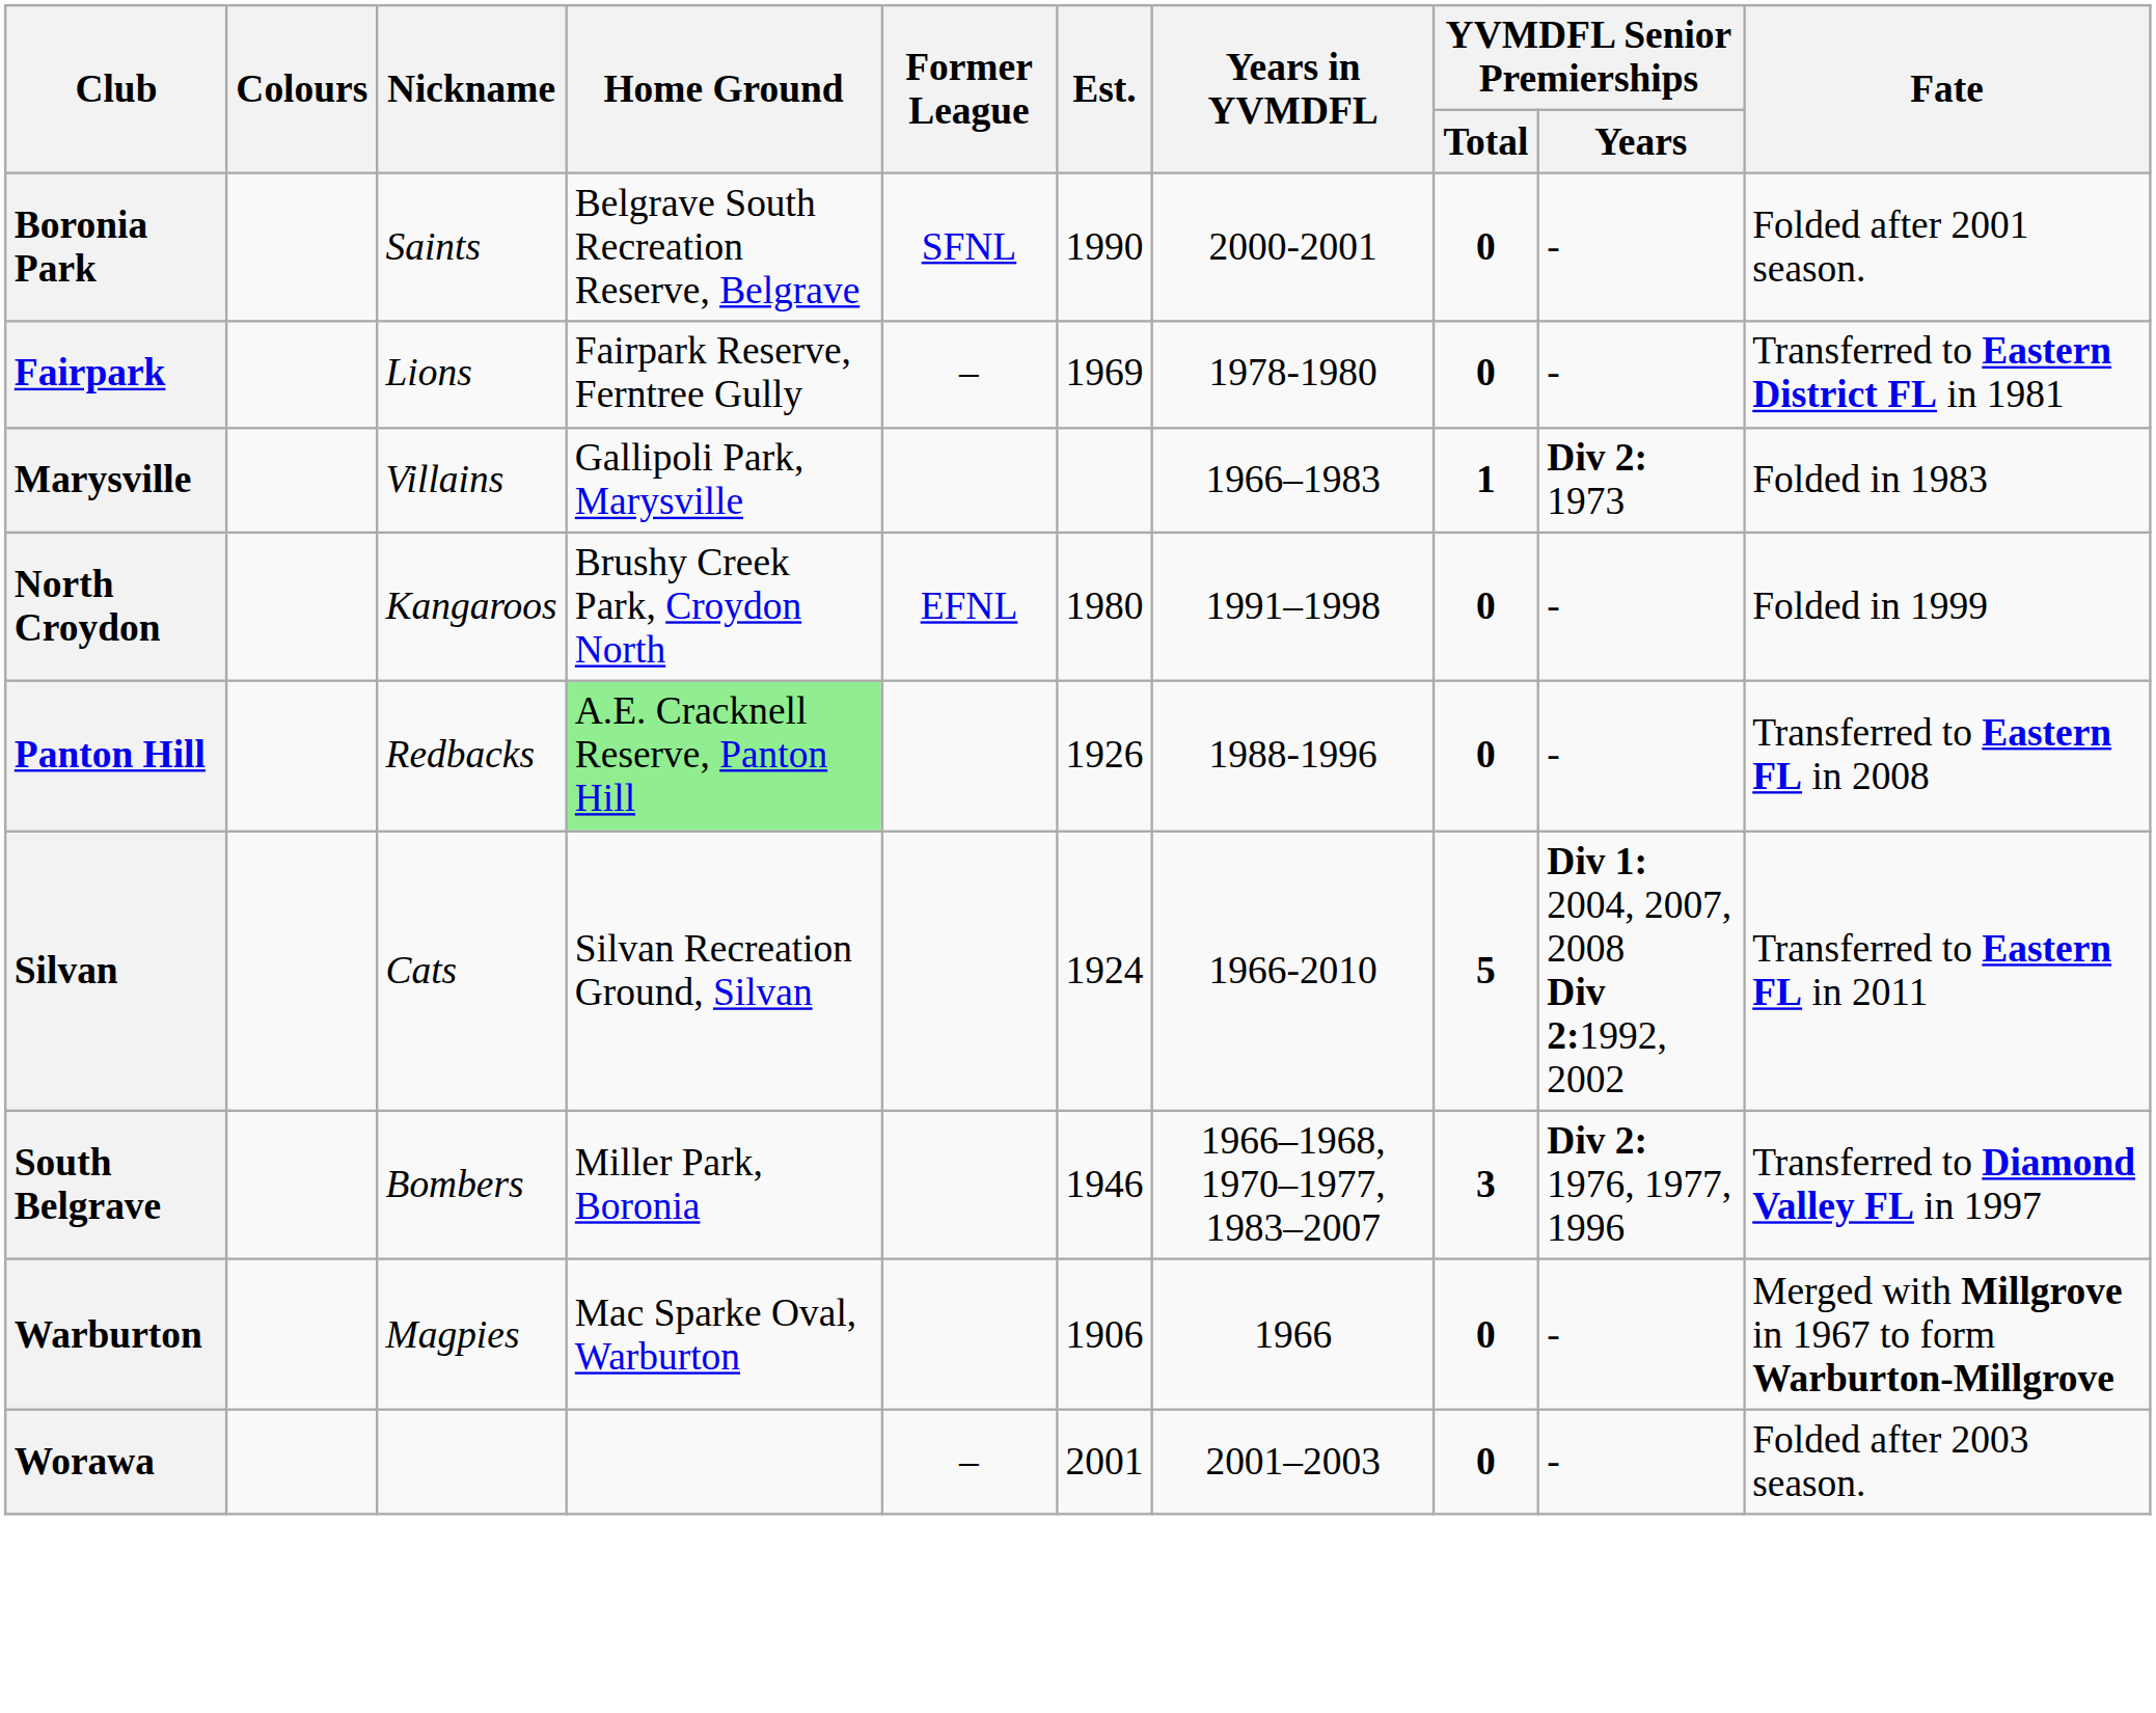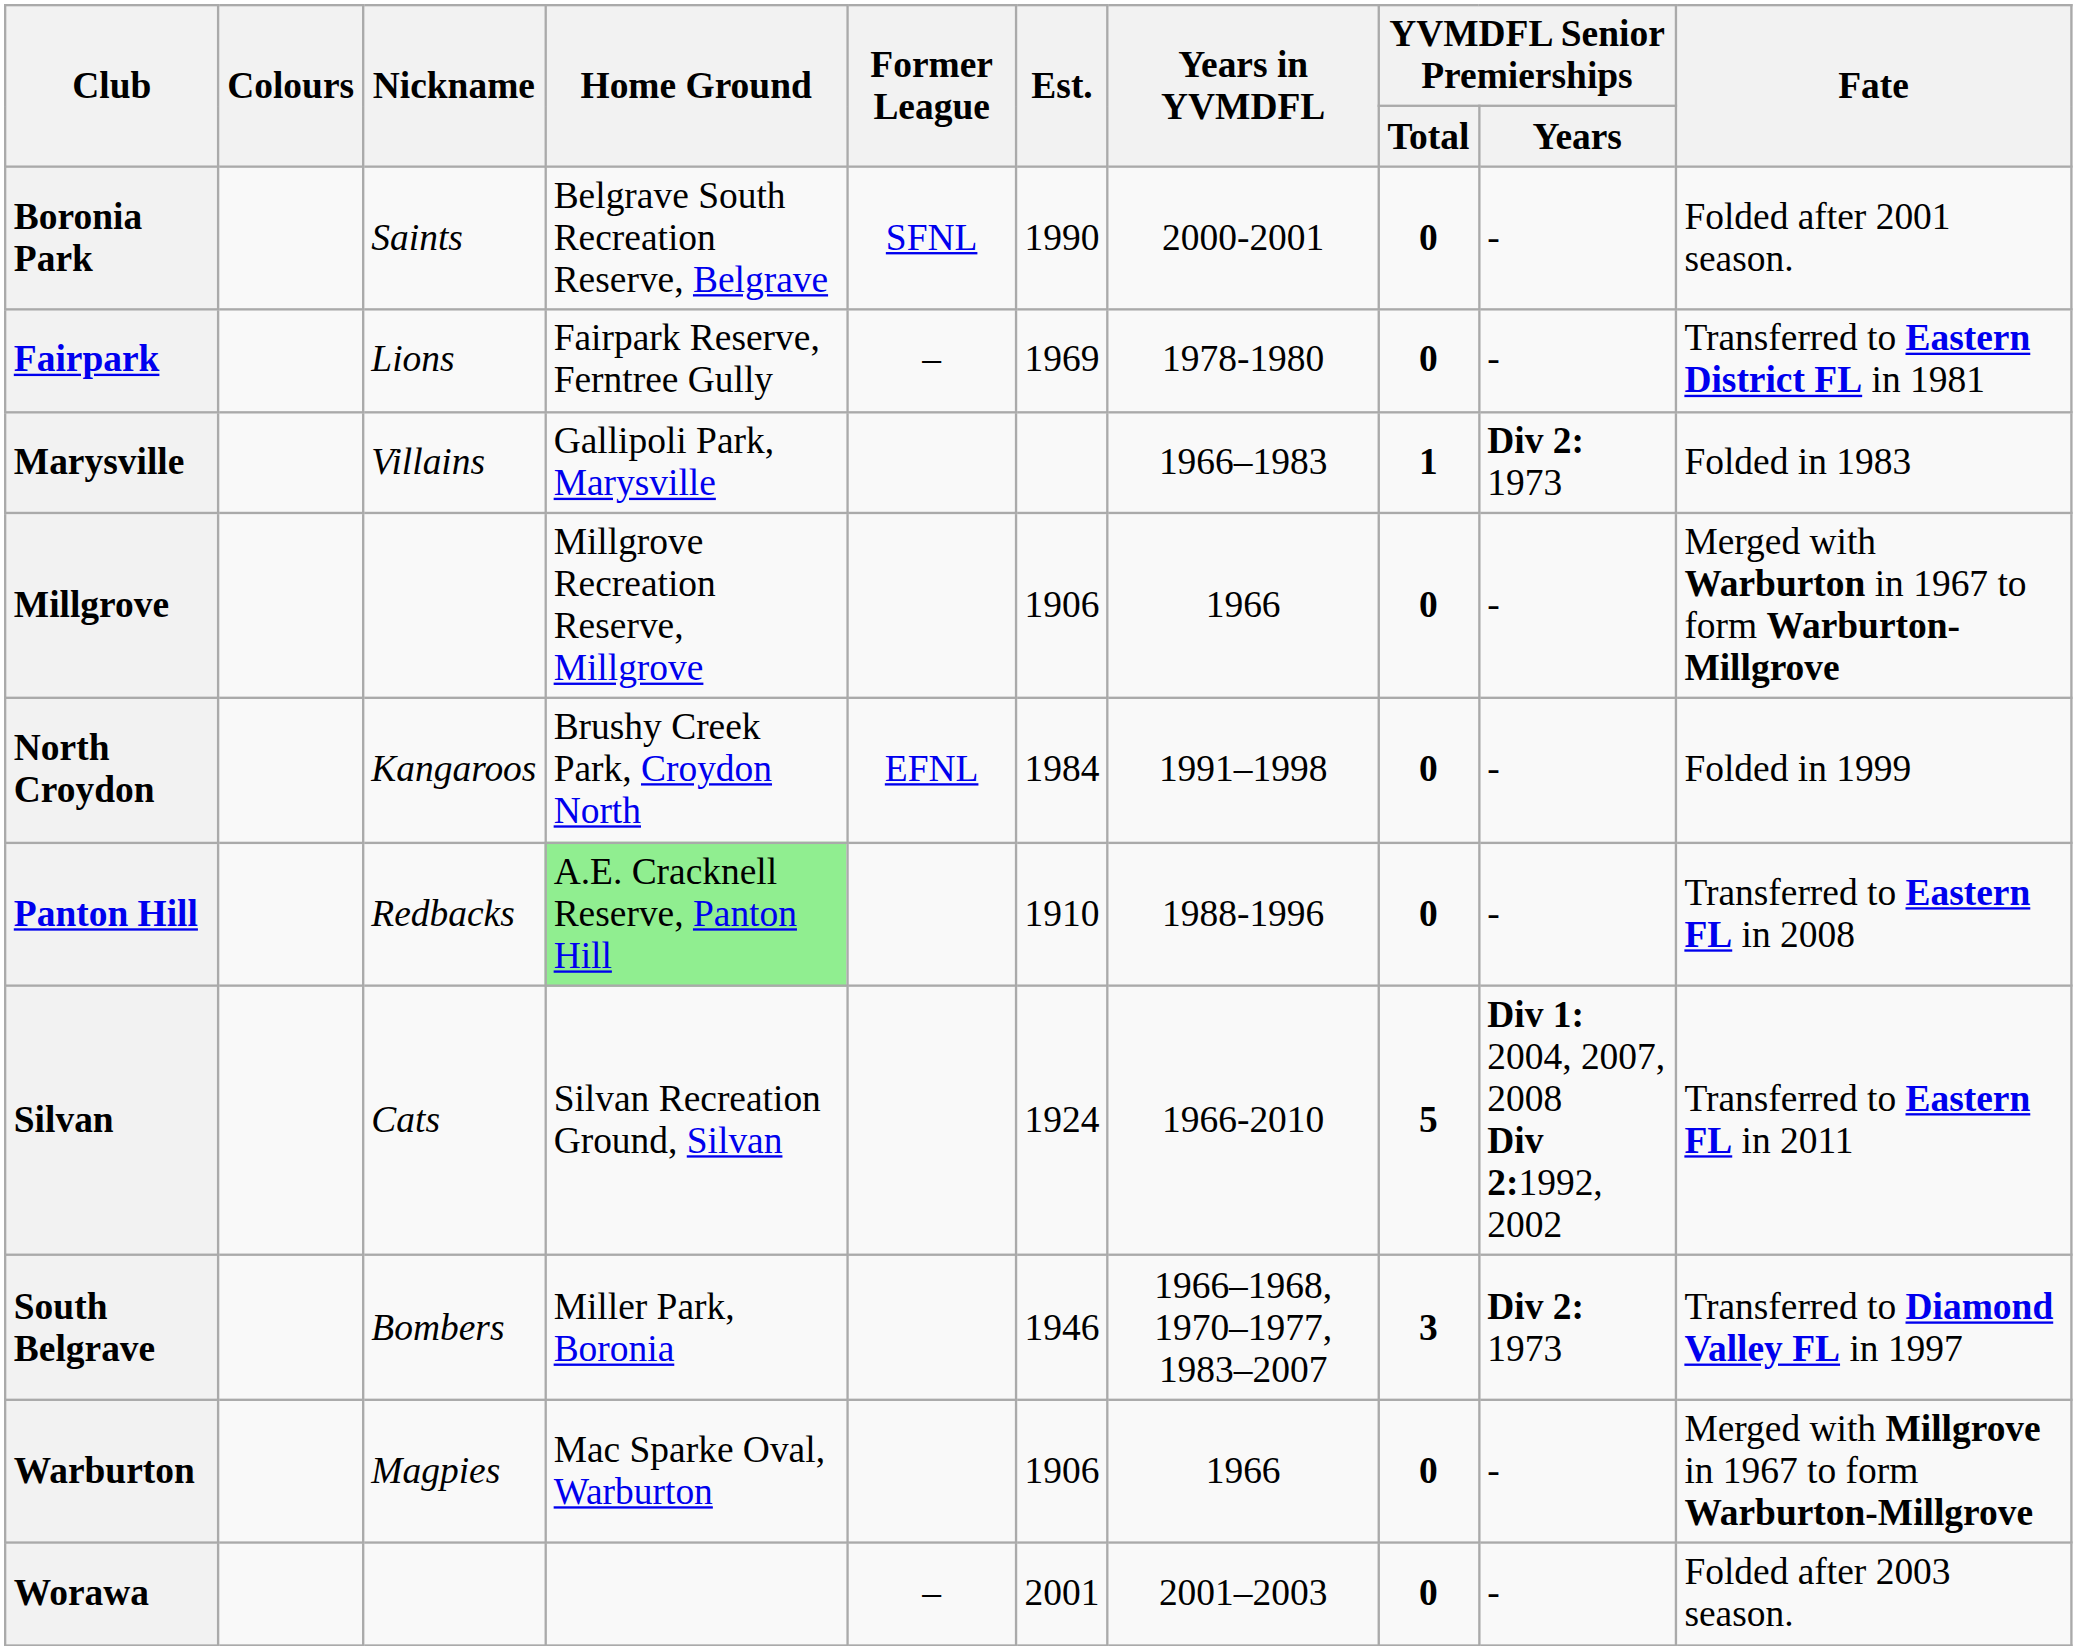+ row: Millgrove | Millgrove Recreation Reserve, Millgrove | 1906 | 1966 | 0 | - | Merged with Warburton in 1967 to form Warburton-Millgrove
North Croydon | Est.: 1980 -> 1984
Panton Hill | Est.: 1926 -> 1910
South Belgrave | YVMDFL Senior Premierships / Years: Div 2: 1976, 1977, 1996 -> Div 2: 1973
